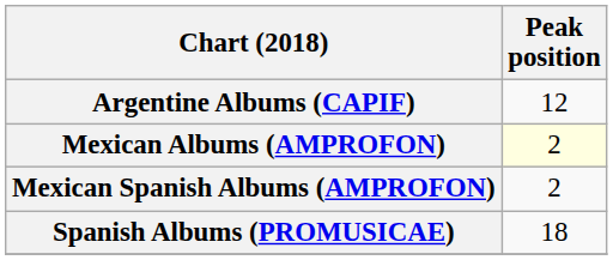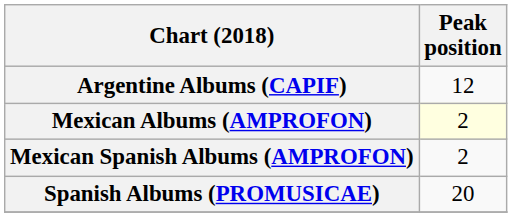Spanish Albums (PROMUSICAE) | Peak position: 18 -> 20
